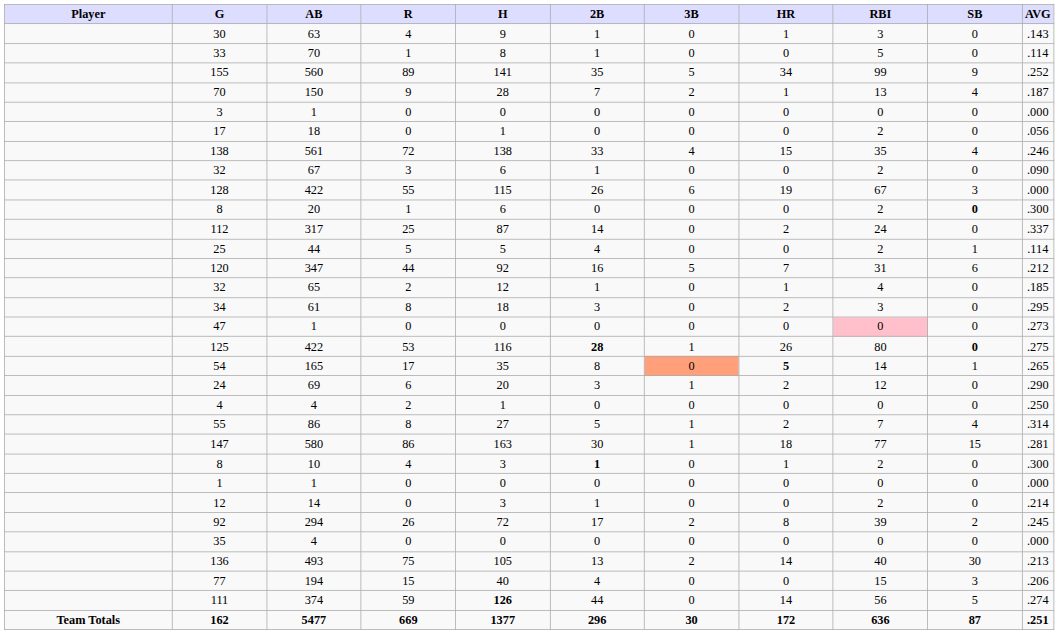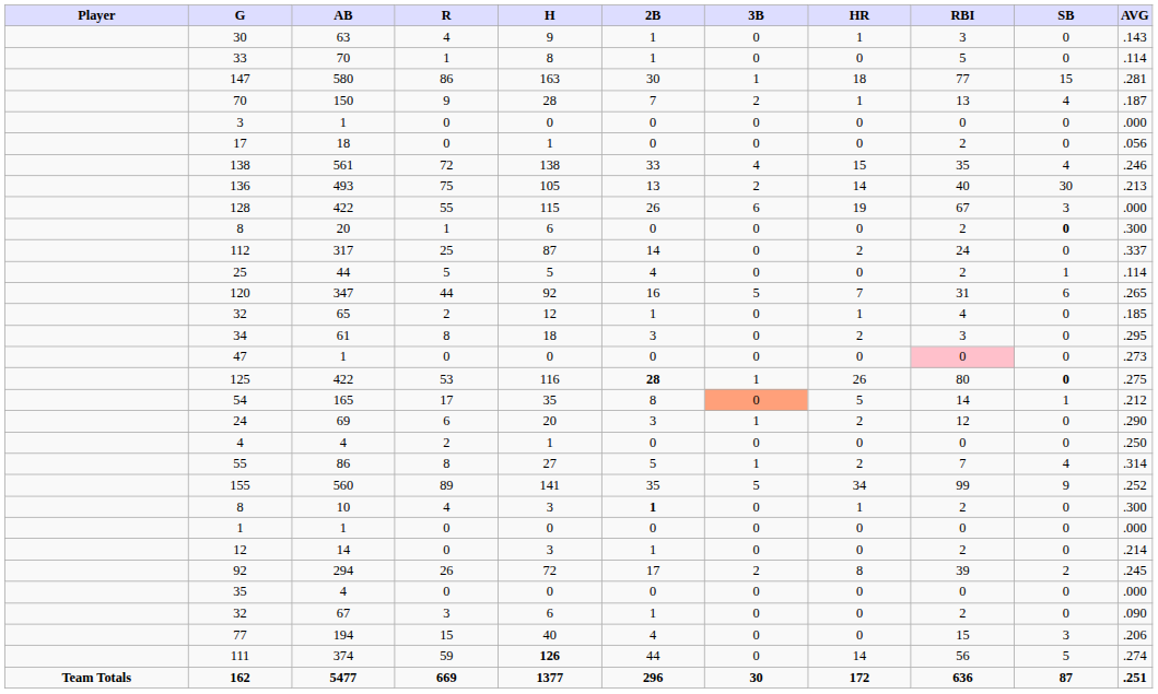rows swapped: 155 <-> 147
rows swapped: 32 / 67 <-> 136
120 | AVG: .212 -> .265
54 | HR: bold -> normal
54 | AVG: .265 -> .212
